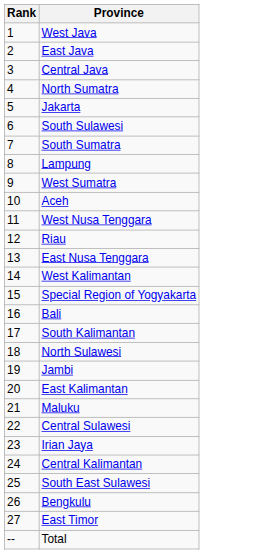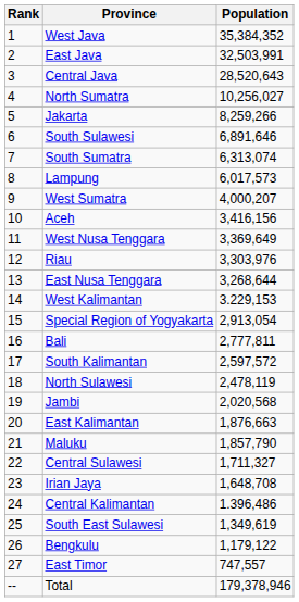+ column: Population | 35,384,352 | 32,503,991 | 28,520,643 | 10,256,027 | 8,259,266 | 6,891,646 | 6,313,074 | 6,017,573 | 4,000,207 | 3,416,156 | 3,369,649 | 3,303,976 | 3,268,644 | 3.229,153 | 2,913,054 | 2,777,811 | 2,597,572 | 2,478,119 | 2,020,568 | 1,876,663 | 1,857,790 | 1,711,327 | 1,648,708 | 1.396,486 | 1,349,619 | 1,179,122 | 747,557 | 179,378,946
